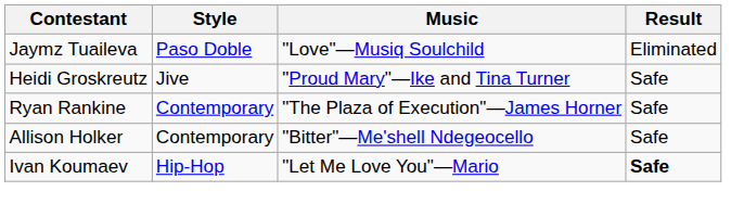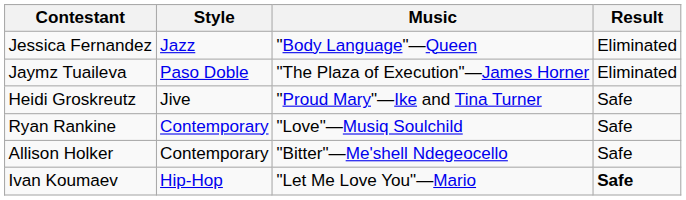+ row: Jessica Fernandez | Jazz | "Body Language"—Queen | Eliminated
Jaymz Tuaileva | Music: "Love"—Musiq Soulchild -> "The Plaza of Execution"—James Horner
Ryan Rankine | Music: "The Plaza of Execution"—James Horner -> "Love"—Musiq Soulchild
